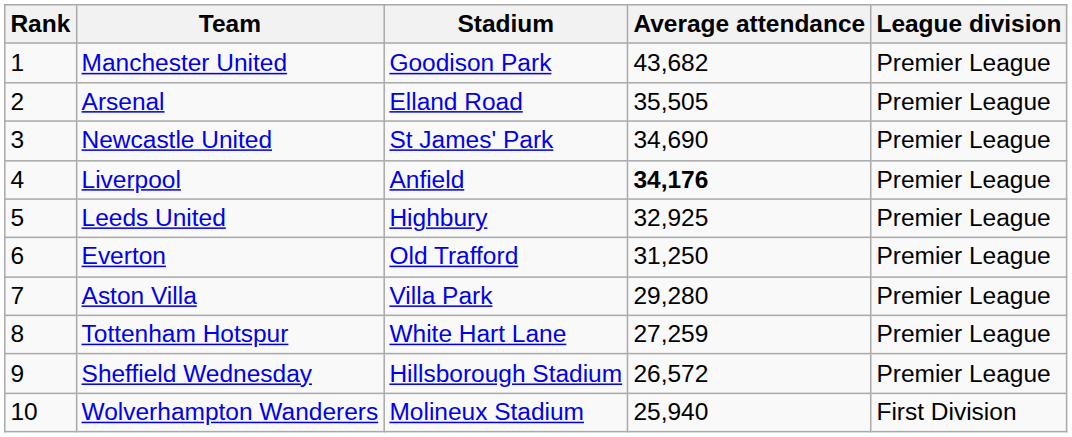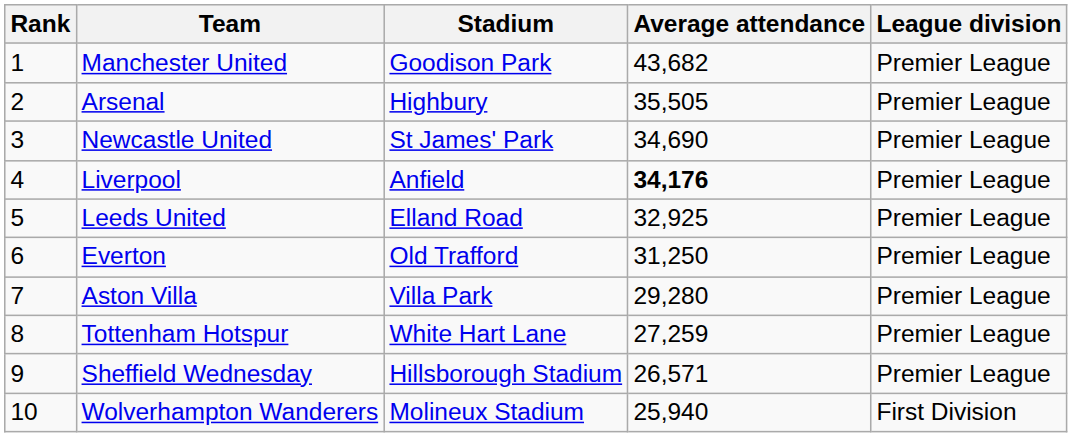Arsenal | Stadium: Elland Road -> Highbury
Leeds United | Stadium: Highbury -> Elland Road
Sheffield Wednesday | Average attendance: 26,572 -> 26,571
